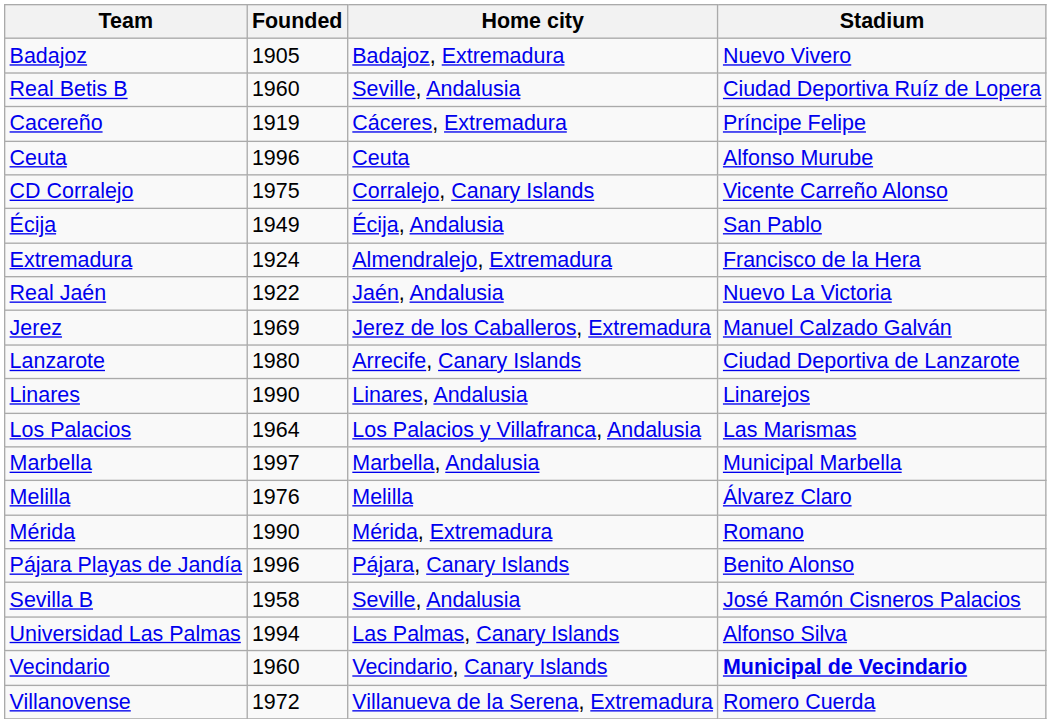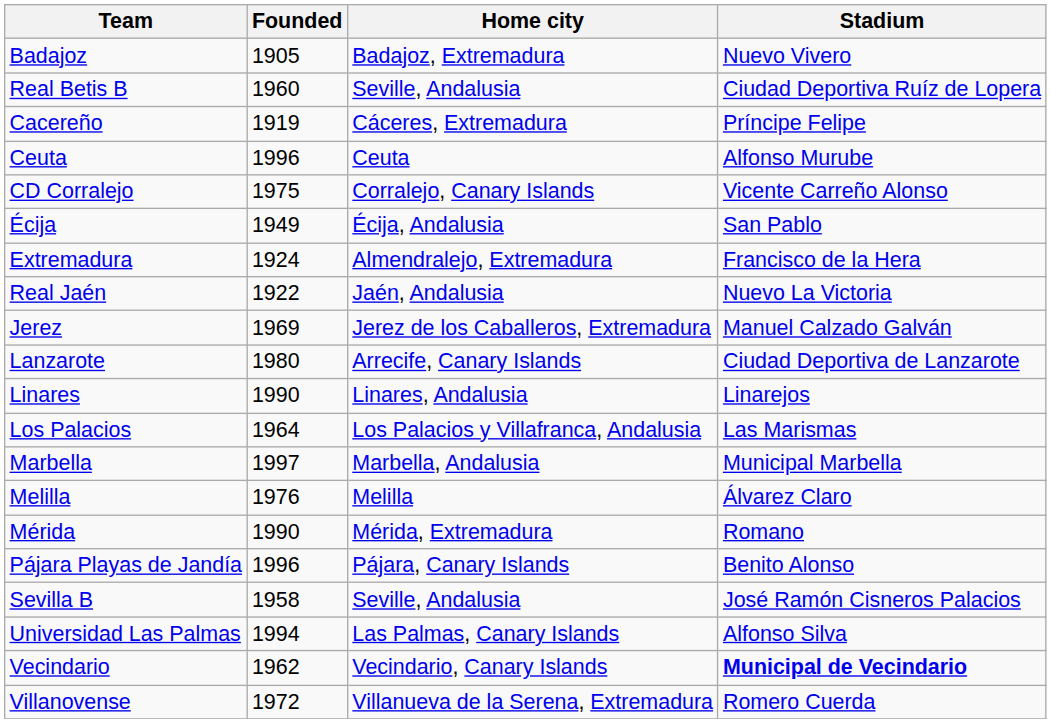Vecindario | Founded: 1960 -> 1962
